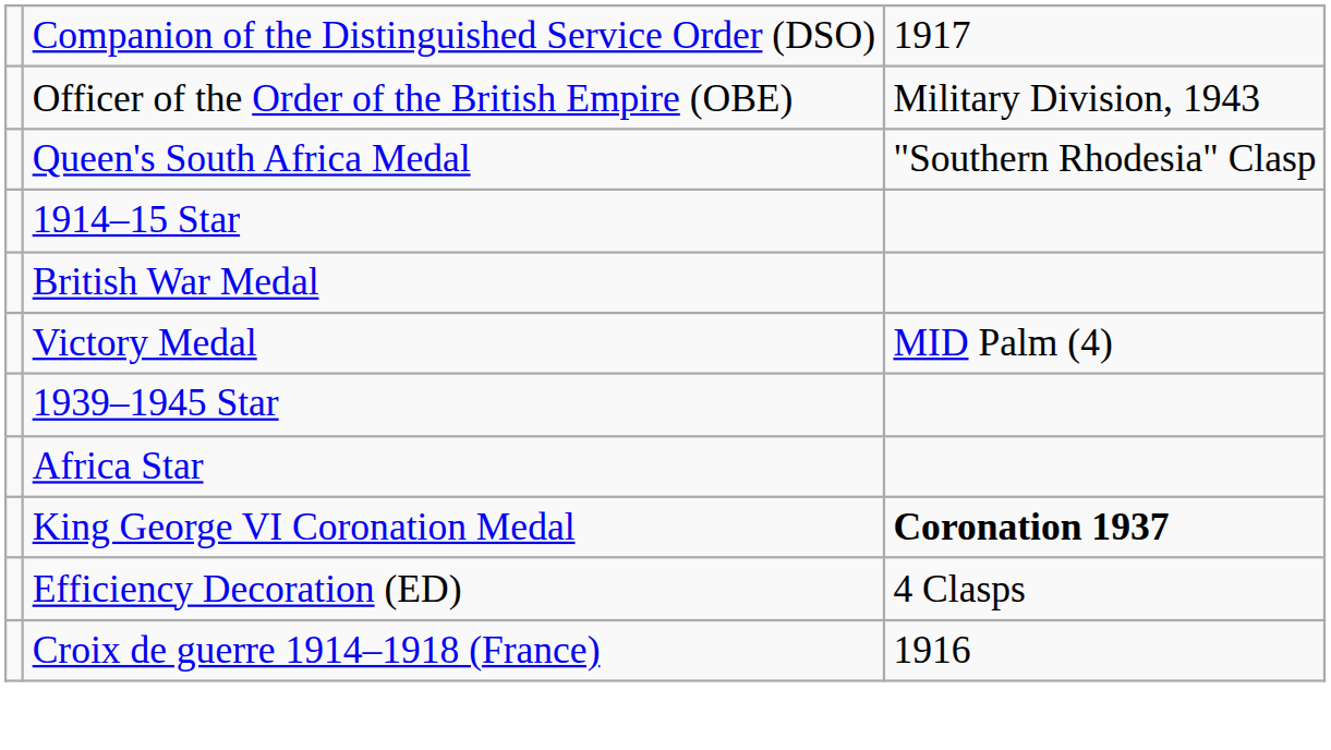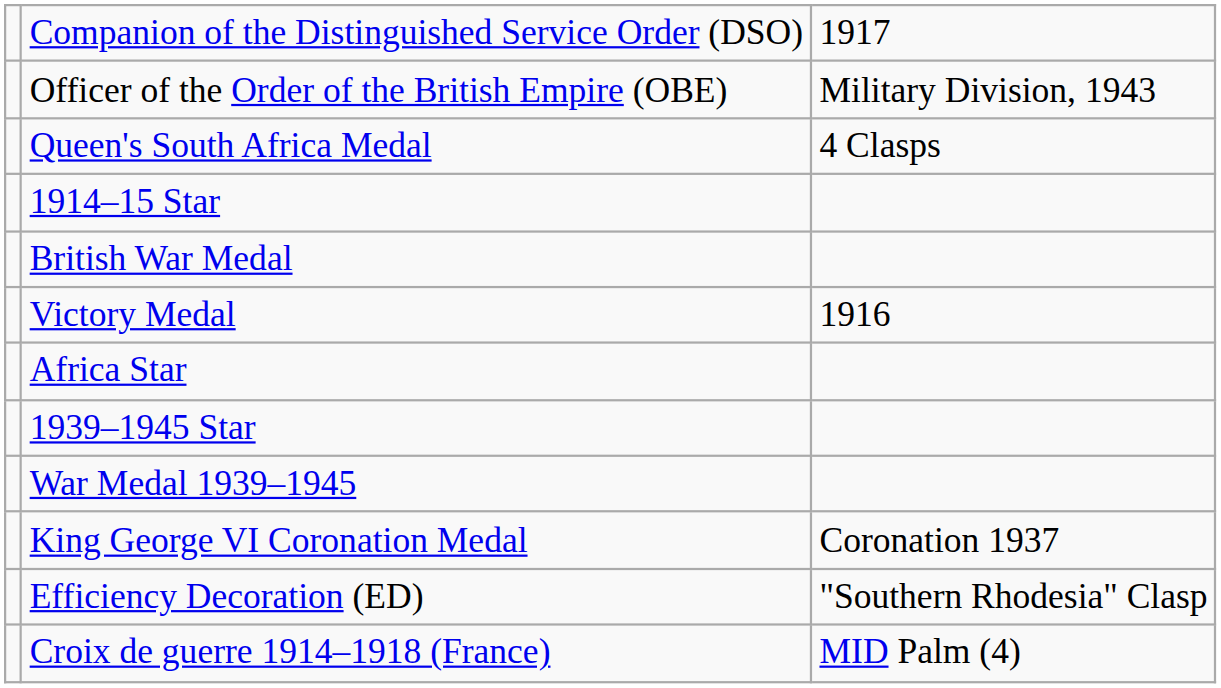Queen's South Africa Medal | column 3: "Southern Rhodesia" Clasp -> 4 Clasps
Victory Medal | column 3: MID Palm (4) -> 1916
rows swapped: 1939–1945 Star <-> Africa Star
+ row: War Medal 1939–1945
King George VI Coronation Medal | column 3: bold -> normal
Efficiency Decoration (ED) | column 3: 4 Clasps -> "Southern Rhodesia" Clasp
Croix de guerre 1914–1918 (France) | column 3: 1916 -> MID Palm (4)
